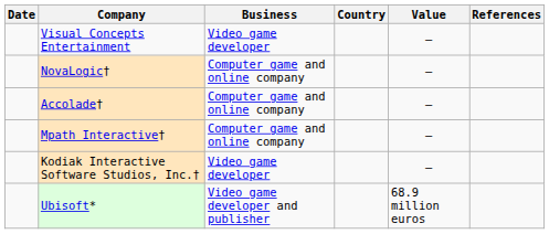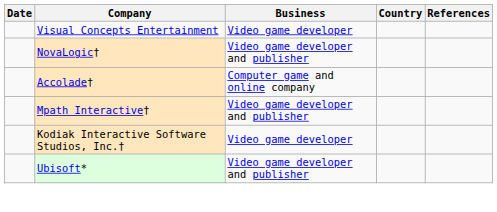- column: Value | — | — | — | — | — | 68.9 million euros
NovaLogic† | Business: Computer game and online company -> Video game developer and publisher
Mpath Interactive† | Business: Computer game and online company -> Video game developer and publisher
